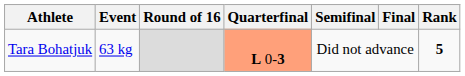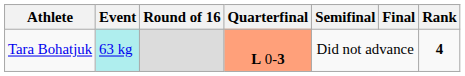Tara Bohatjuk | Event: no background -> paleturquoise background
Tara Bohatjuk | Rank: 5 -> 4
